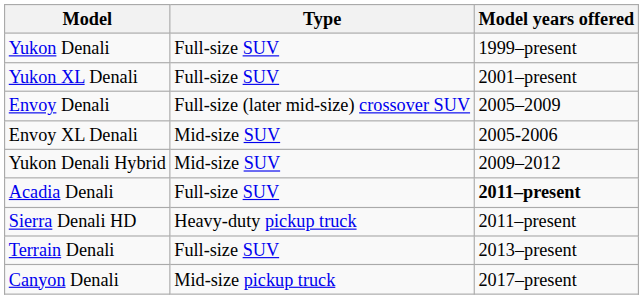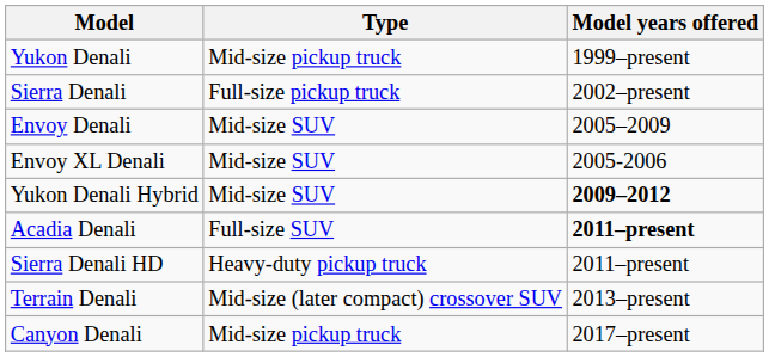Yukon Denali | Type: Full-size SUV -> Mid-size pickup truck
- row: Yukon XL Denali | Full-size SUV | 2001–present
+ row: Sierra Denali | Full-size pickup truck | 2002–present
Envoy Denali | Type: Full-size (later mid-size) crossover SUV -> Mid-size SUV
Yukon Denali Hybrid | Model years offered: normal -> bold
Terrain Denali | Type: Full-size SUV -> Mid-size (later compact) crossover SUV
